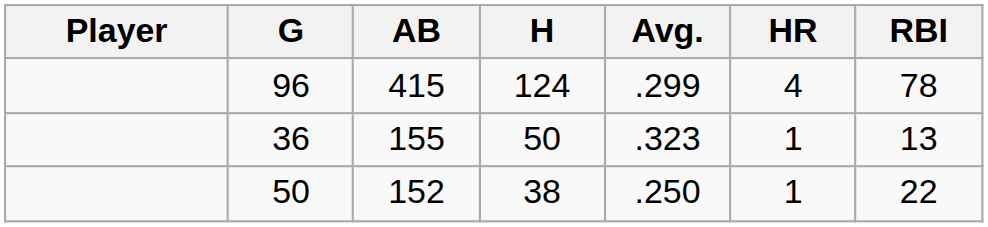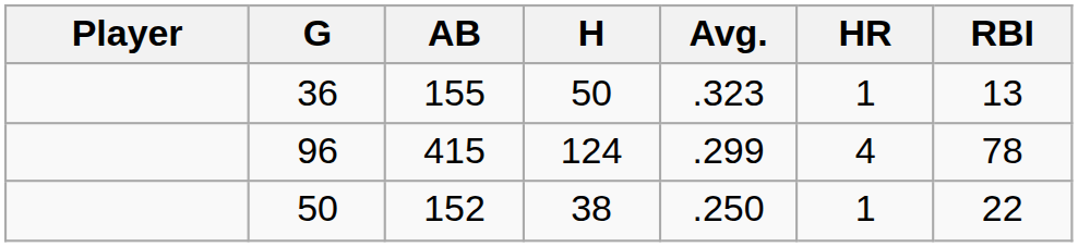rows swapped: 96 <-> 36
